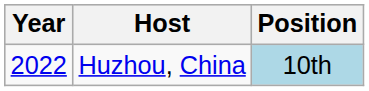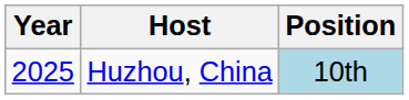Huzhou, China | Year: 2022 -> 2025
